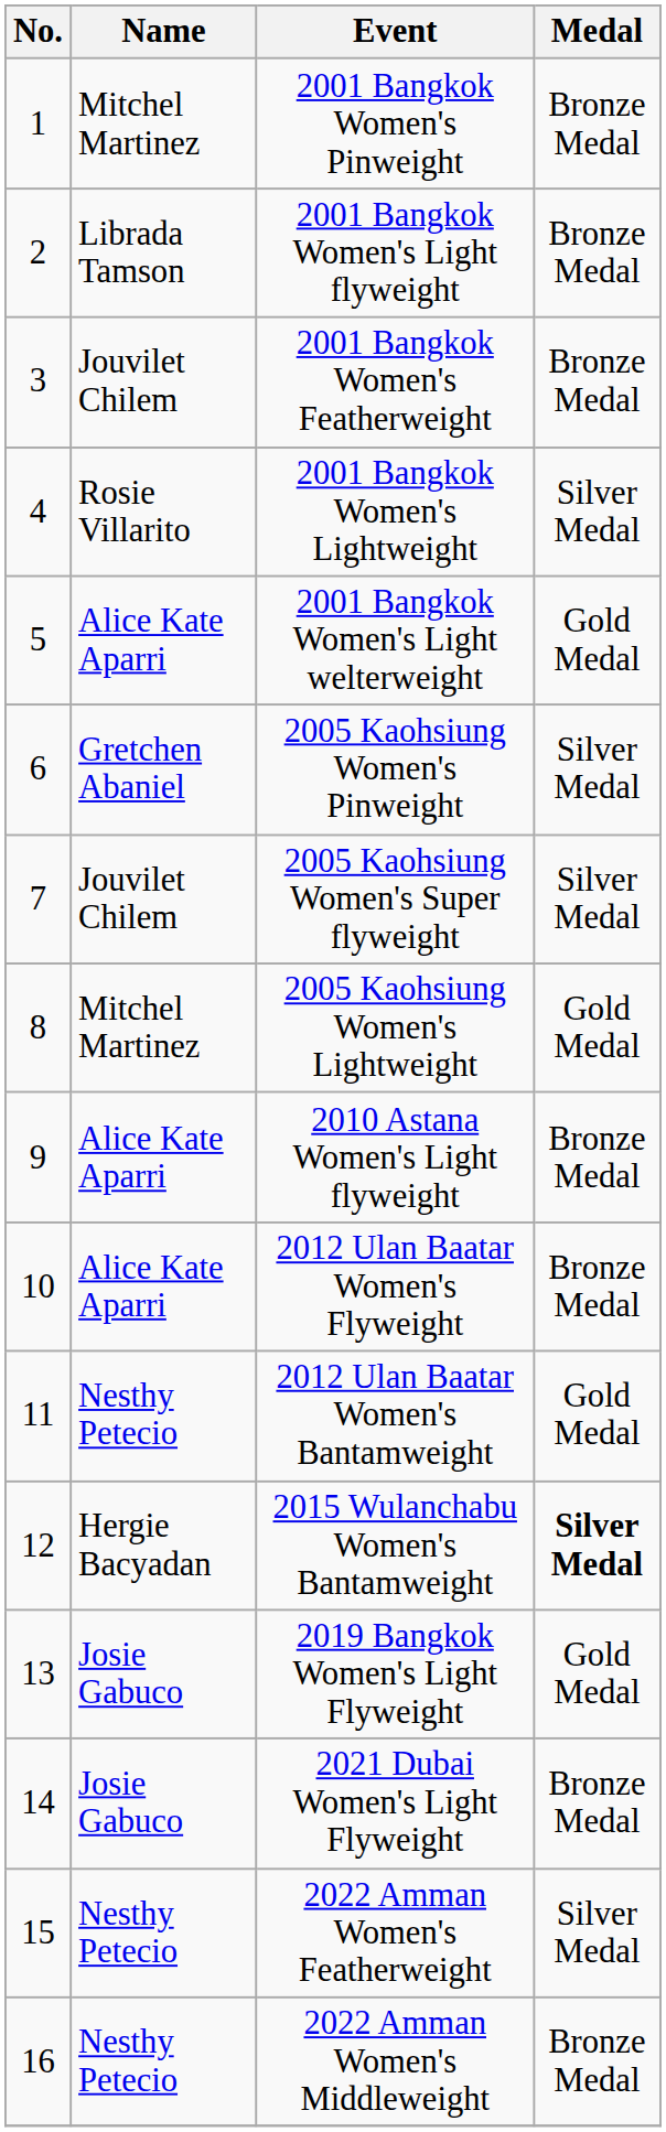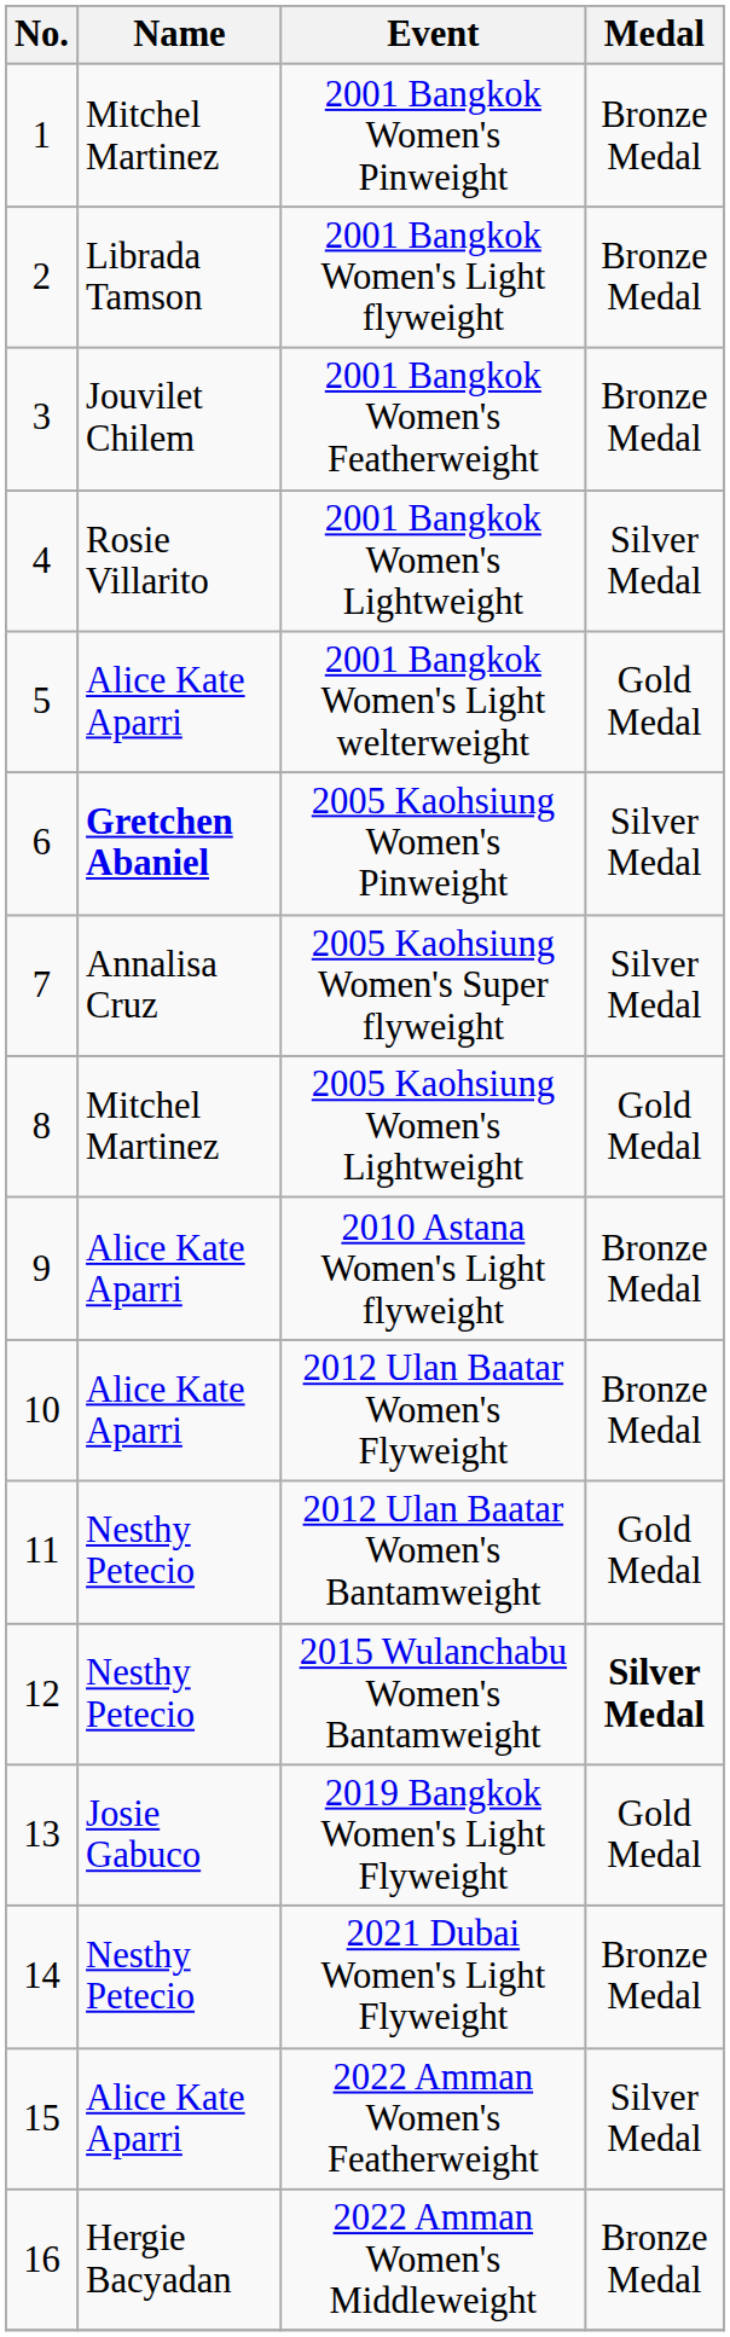2005 Kaohsiung Women's Pinweight | Name: normal -> bold
2005 Kaohsiung Women's Super flyweight | Name: Jouvilet Chilem -> Annalisa Cruz
2015 Wulanchabu Women's Bantamweight | Name: Hergie Bacyadan -> Nesthy Petecio
2021 Dubai Women's Light Flyweight | Name: Josie Gabuco -> Nesthy Petecio
2022 Amman Women's Featherweight | Name: Nesthy Petecio -> Alice Kate Aparri
2022 Amman Women's Middleweight | Name: Nesthy Petecio -> Hergie Bacyadan
